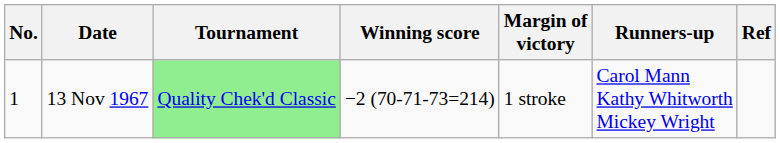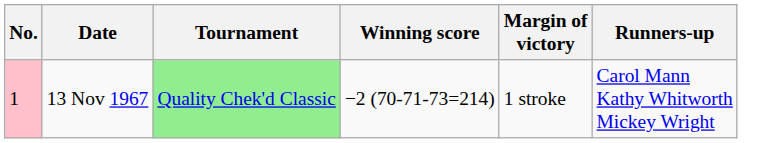- column: Ref
13 Nov 1967 | No.: no background -> pink background
